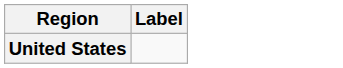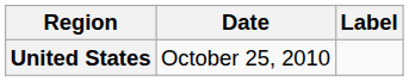+ column: Date | October 25, 2010
